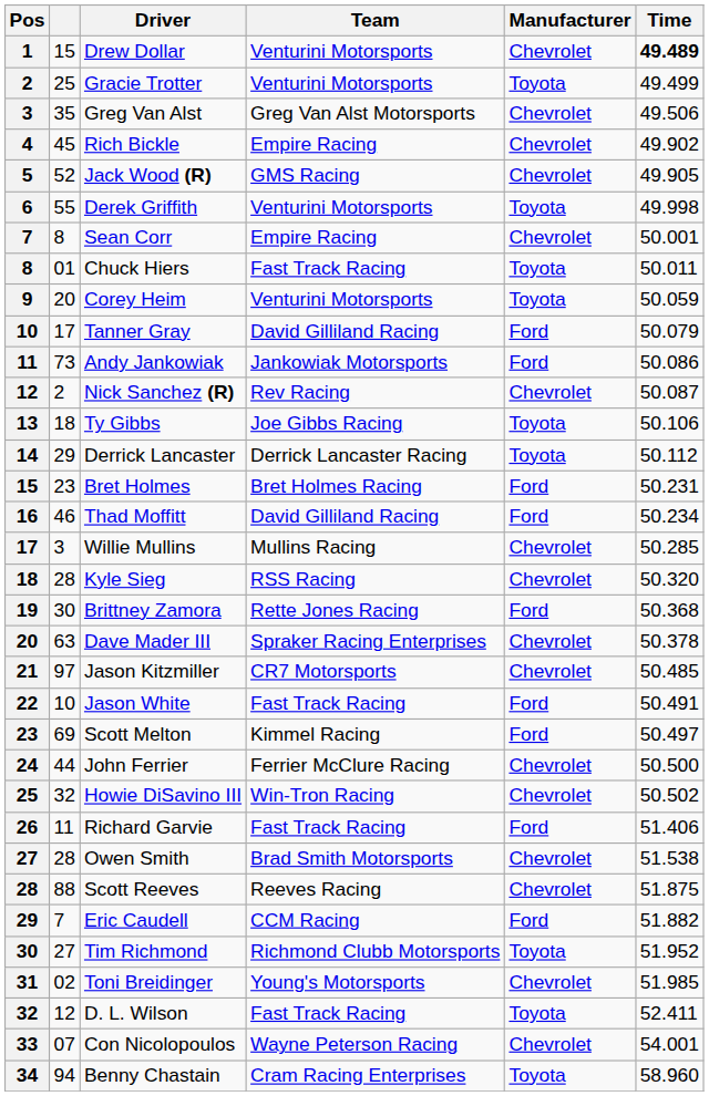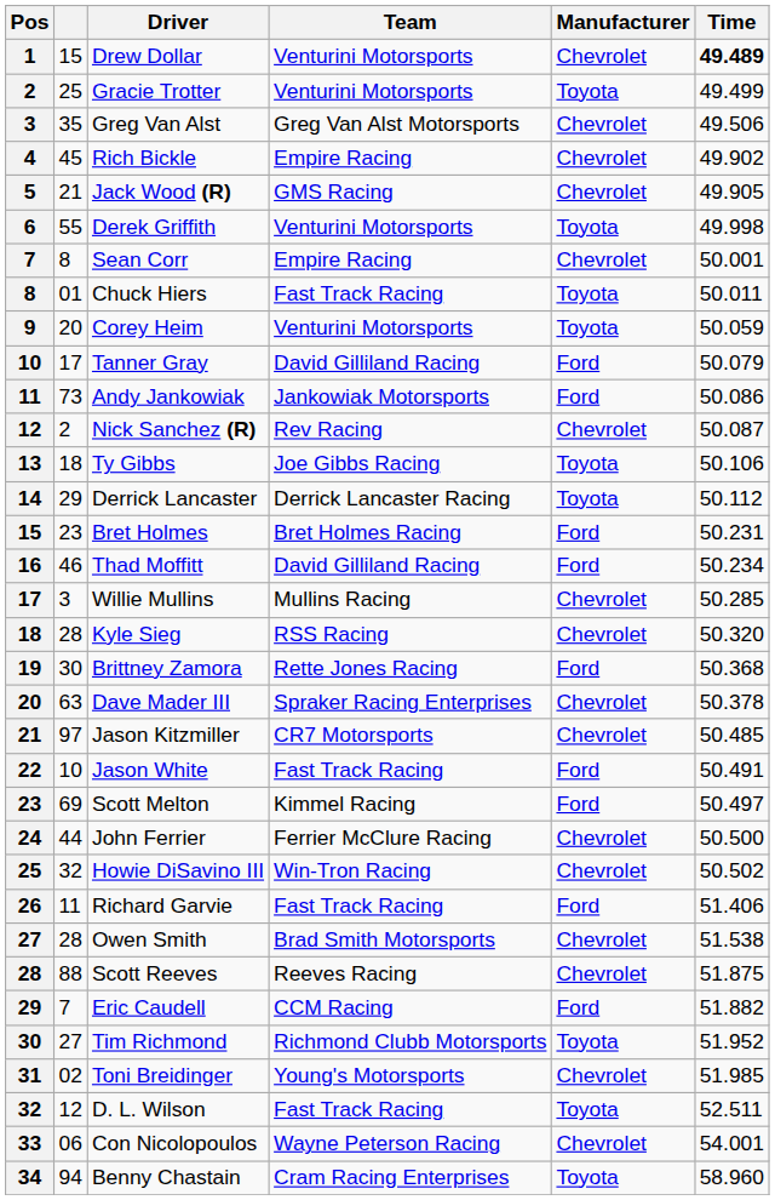Jack Wood (R) | column 2: 52 -> 21
D. L. Wilson | Time: 52.411 -> 52.511
Con Nicolopoulos | column 2: 07 -> 06
